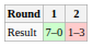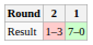columns swapped: 1 <-> 2
